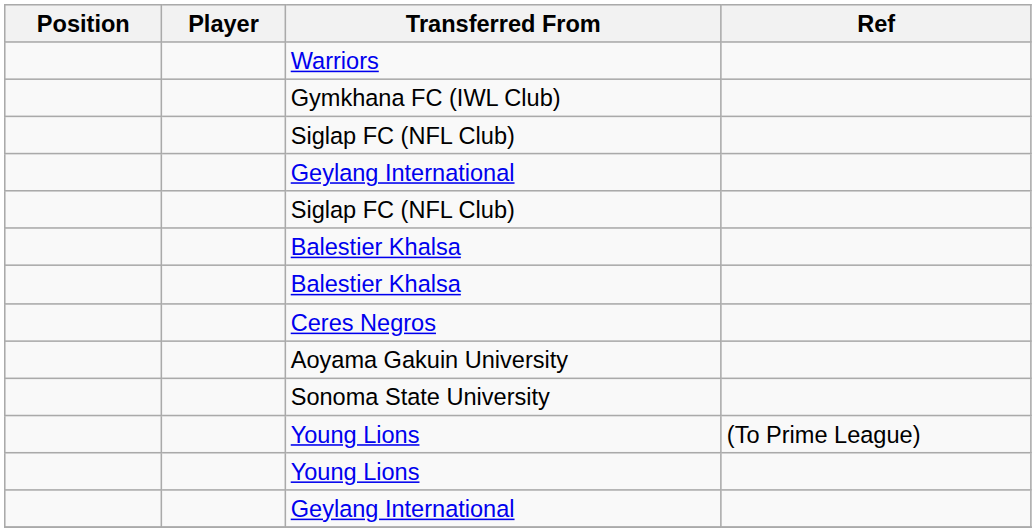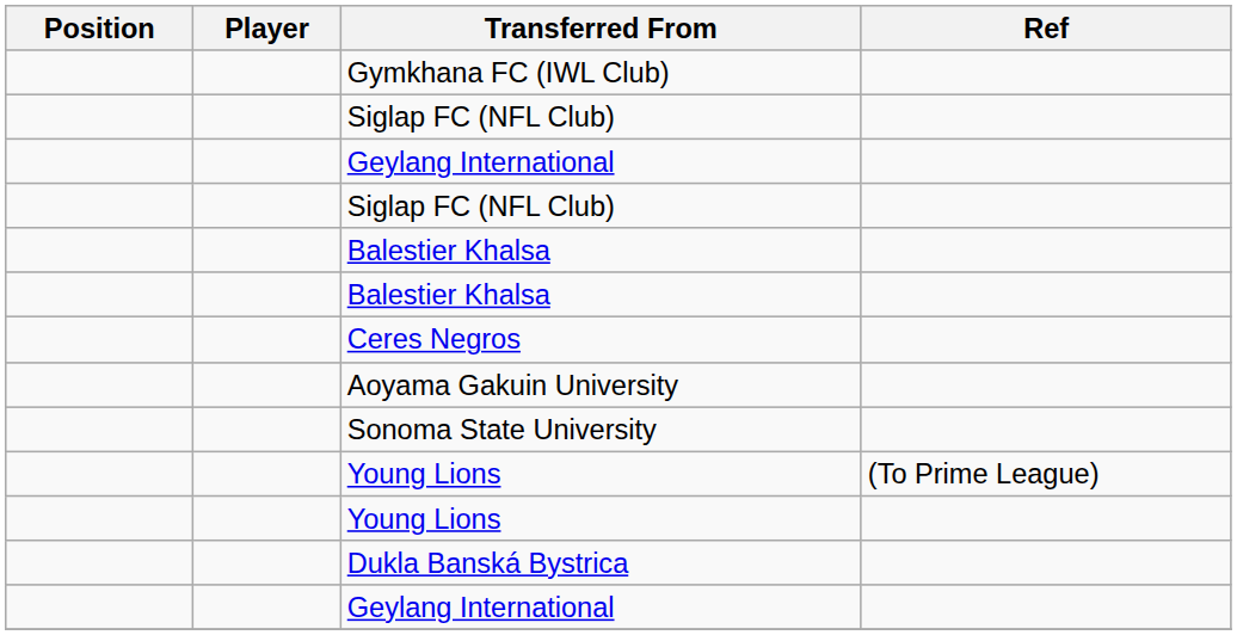- row: Warriors
+ row: Dukla Banská Bystrica
